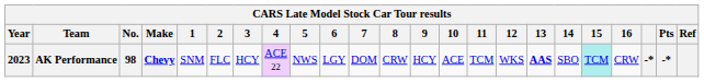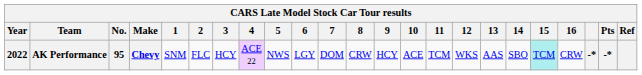AK Performance | Year: 2023 -> 2022
AK Performance | No.: 98 -> 95
AK Performance | 13: bold -> normal
